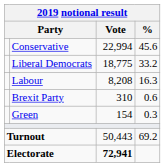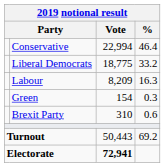Conservative | %: 45.6 -> 46.4
Labour | Vote: 8,208 -> 8,209
rows swapped: Brexit Party <-> Green
